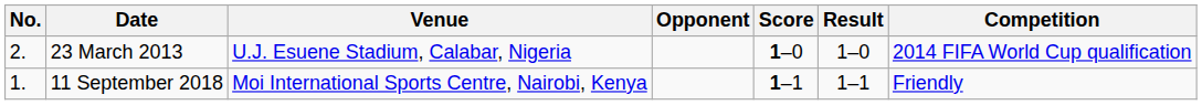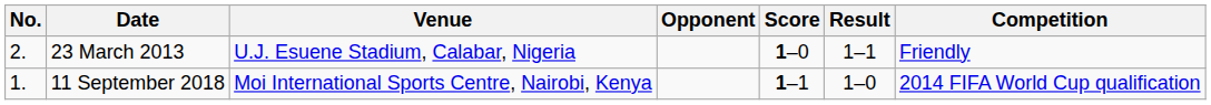23 March 2013 | Result: 1–0 -> 1–1
23 March 2013 | Competition: 2014 FIFA World Cup qualification -> Friendly
11 September 2018 | Result: 1–1 -> 1–0
11 September 2018 | Competition: Friendly -> 2014 FIFA World Cup qualification
